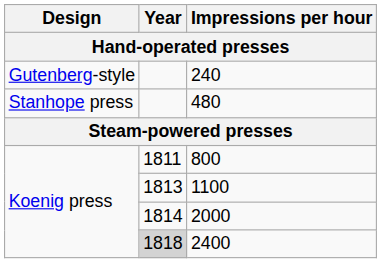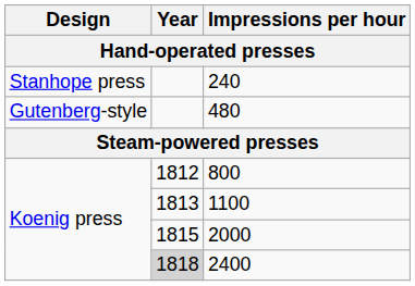240 | Design: Gutenberg-style -> Stanhope press
480 | Design: Stanhope press -> Gutenberg-style
800 | Year: 1811 -> 1812
2000 | Year: 1814 -> 1815
